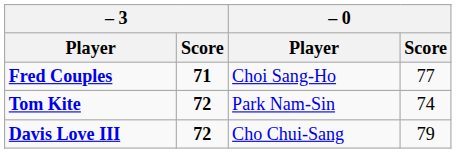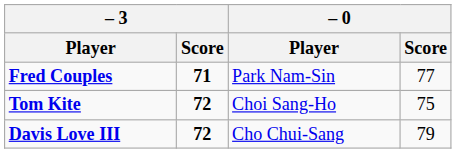Fred Couples | – 0 / Player: Choi Sang-Ho -> Park Nam-Sin
Tom Kite | – 0 / Player: Park Nam-Sin -> Choi Sang-Ho
Tom Kite | – 0 / Score: 74 -> 75
